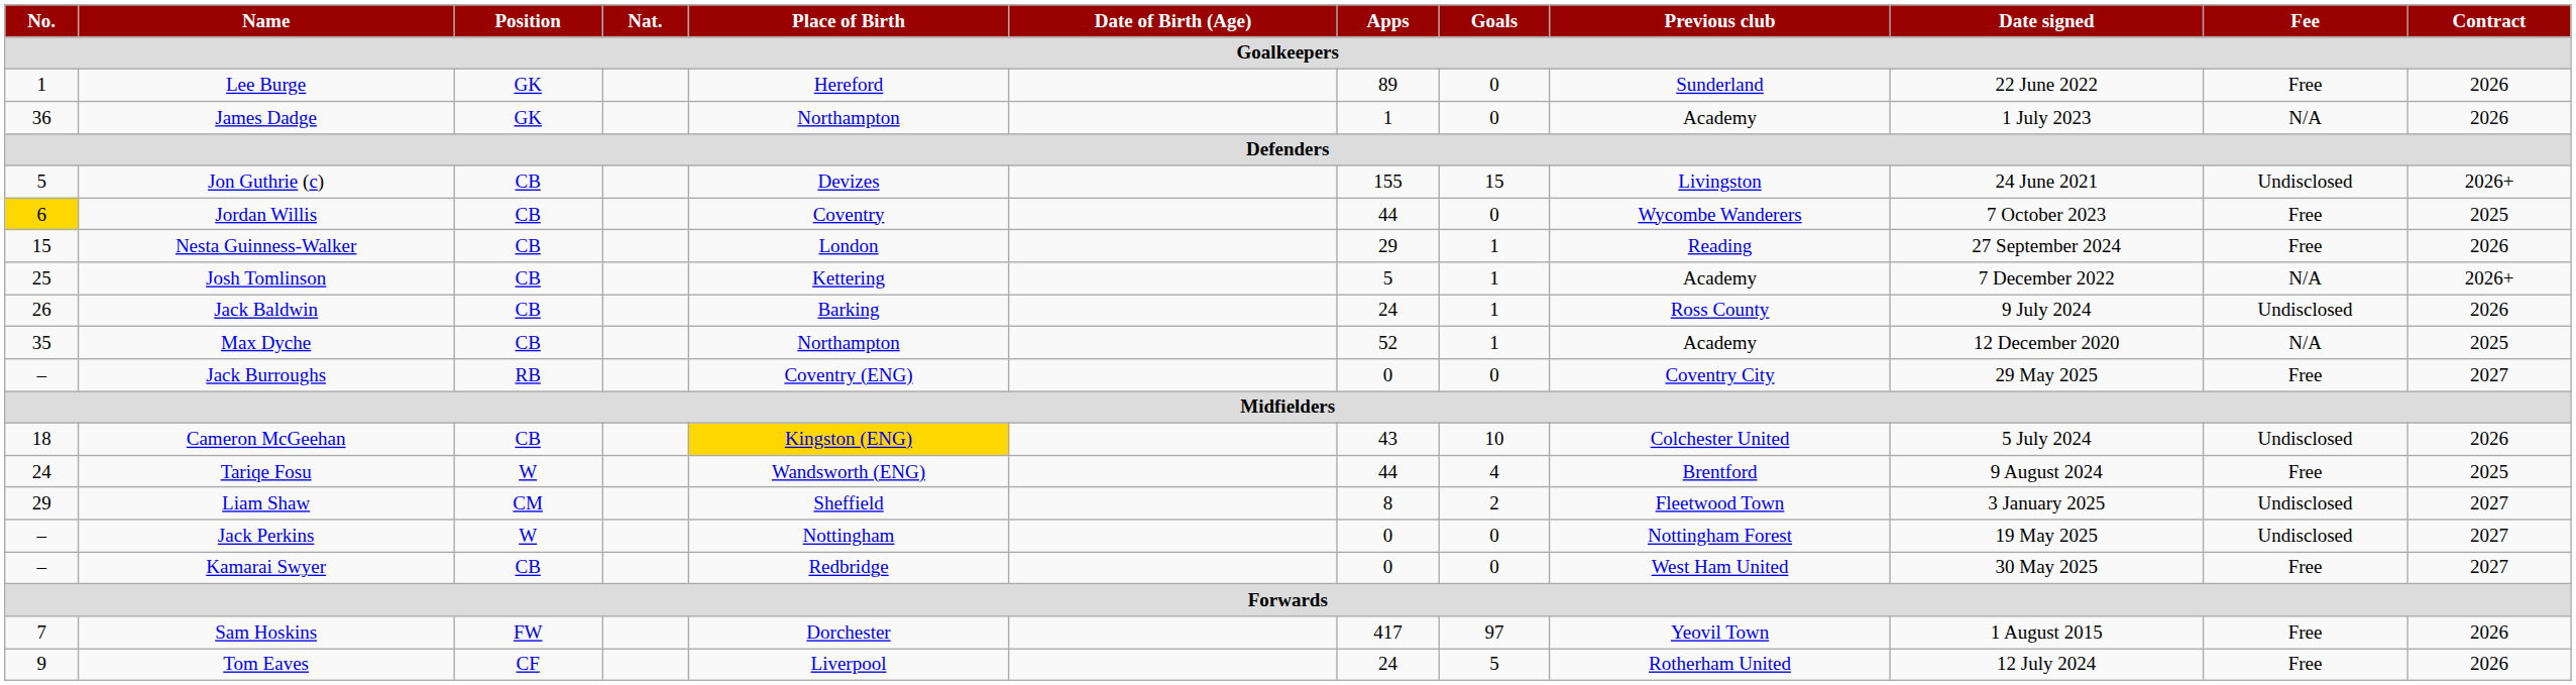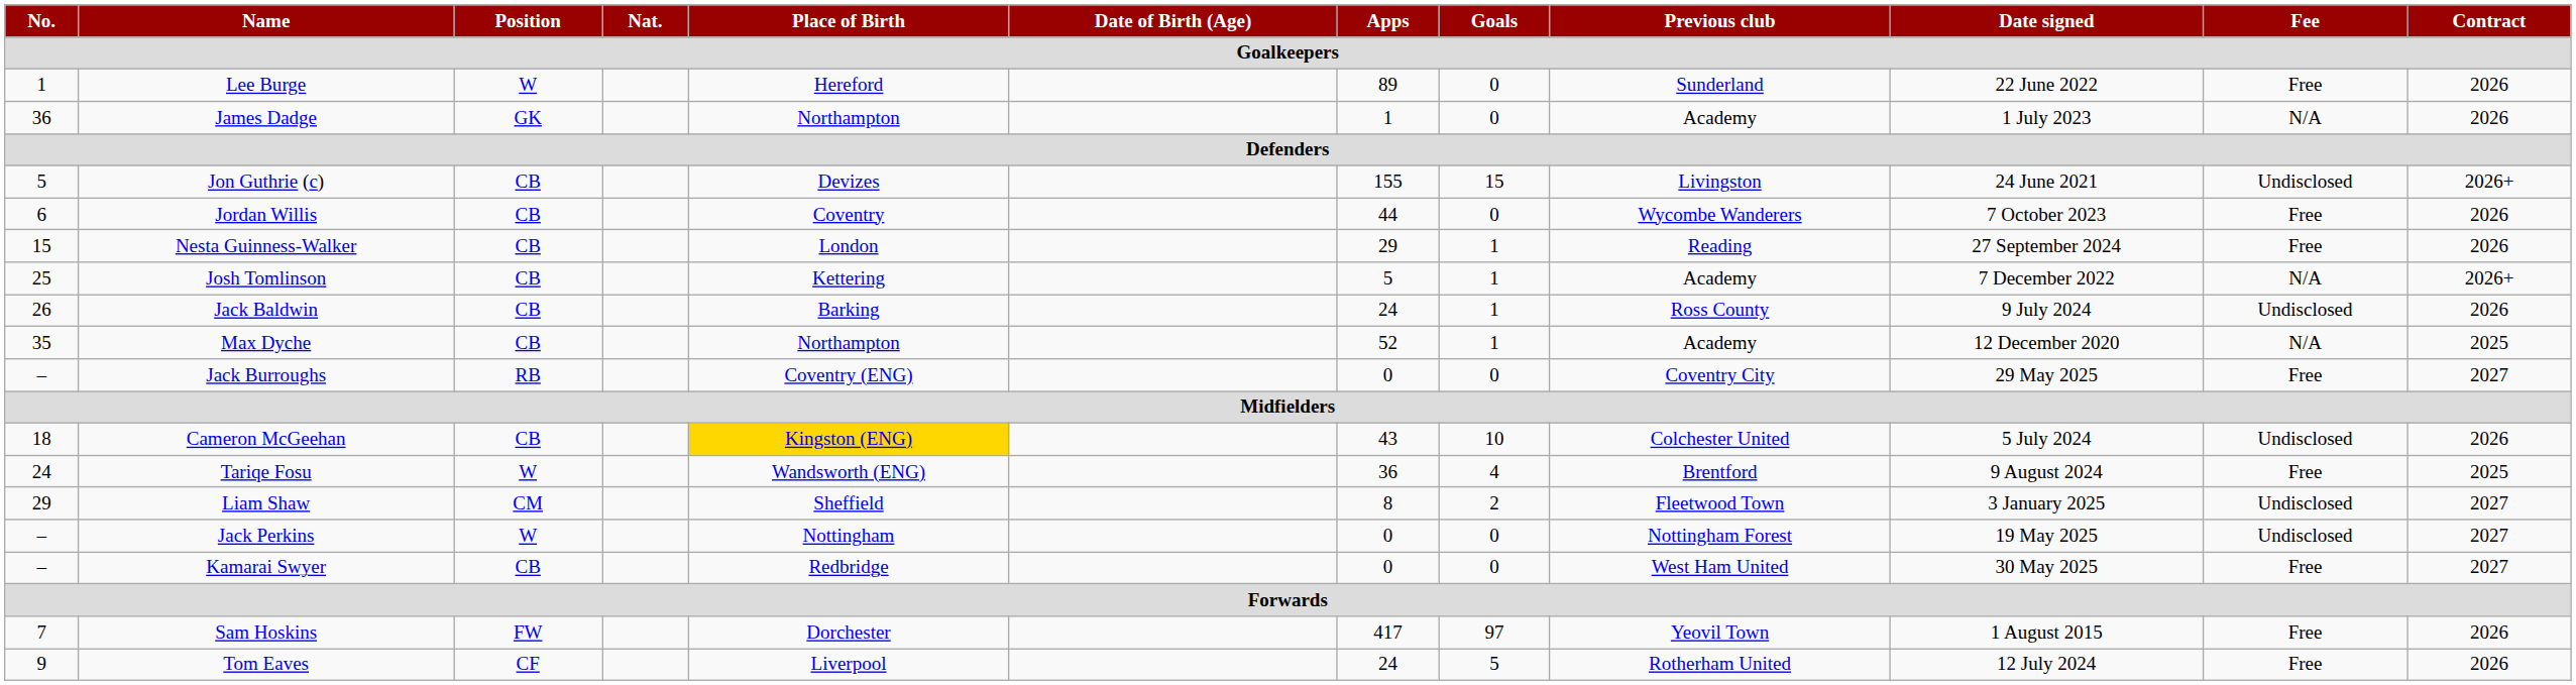Lee Burge | Position: GK -> W
Jordan Willis | No.: gold background -> no background
Jordan Willis | Contract: 2025 -> 2026
Tariqe Fosu | Apps: 44 -> 36
